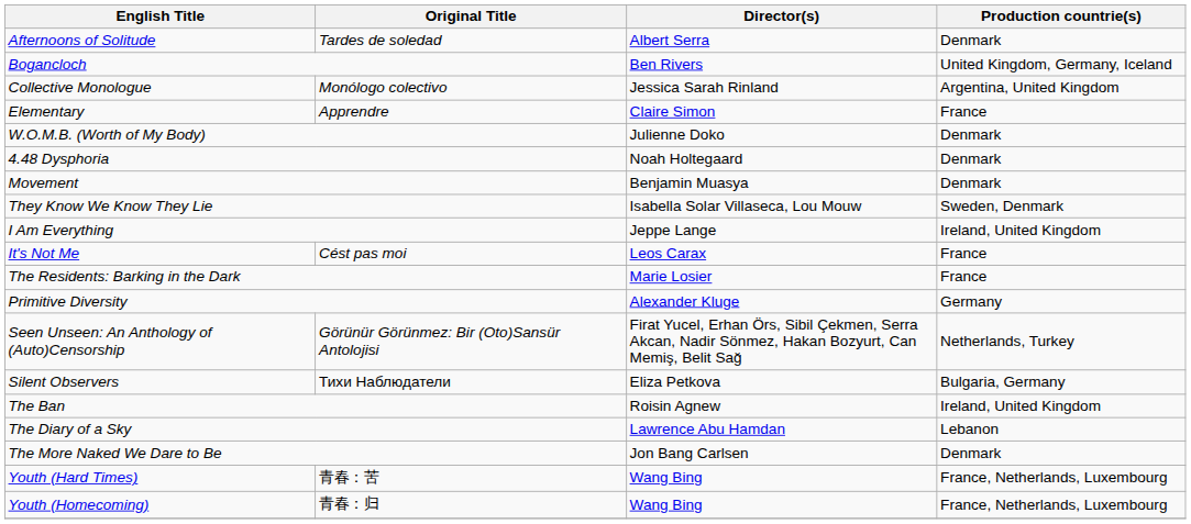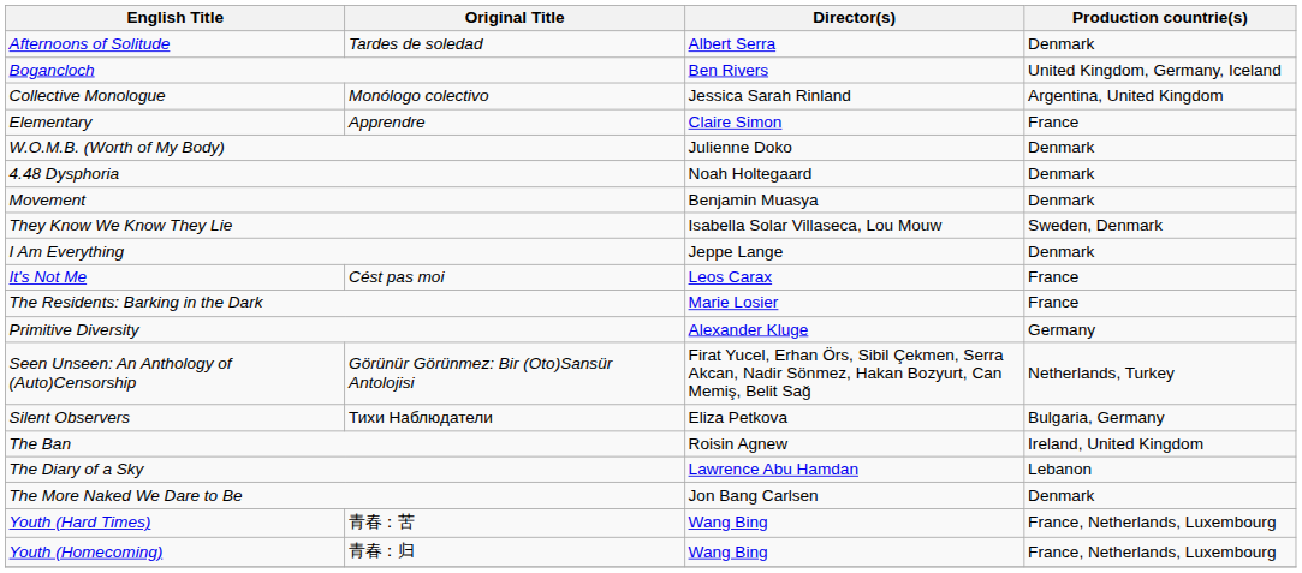I Am Everything | Production countrie(s): Ireland, United Kingdom -> Denmark
